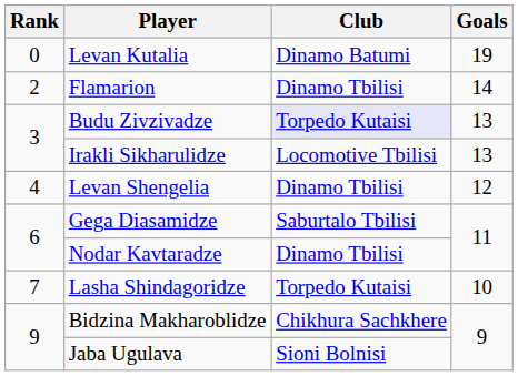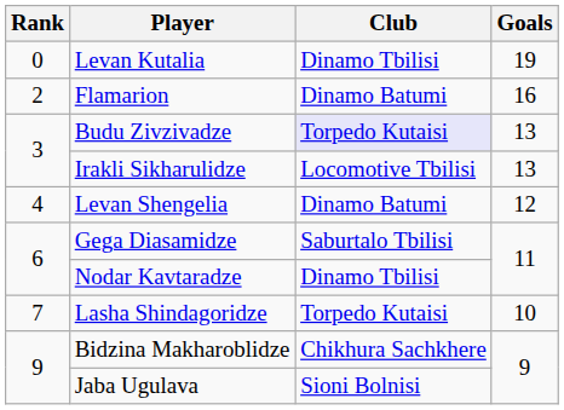Levan Kutalia | Club: Dinamo Batumi -> Dinamo Tbilisi
Flamarion | Club: Dinamo Tbilisi -> Dinamo Batumi
Flamarion | Goals: 14 -> 16
Levan Shengelia | Club: Dinamo Tbilisi -> Dinamo Batumi
